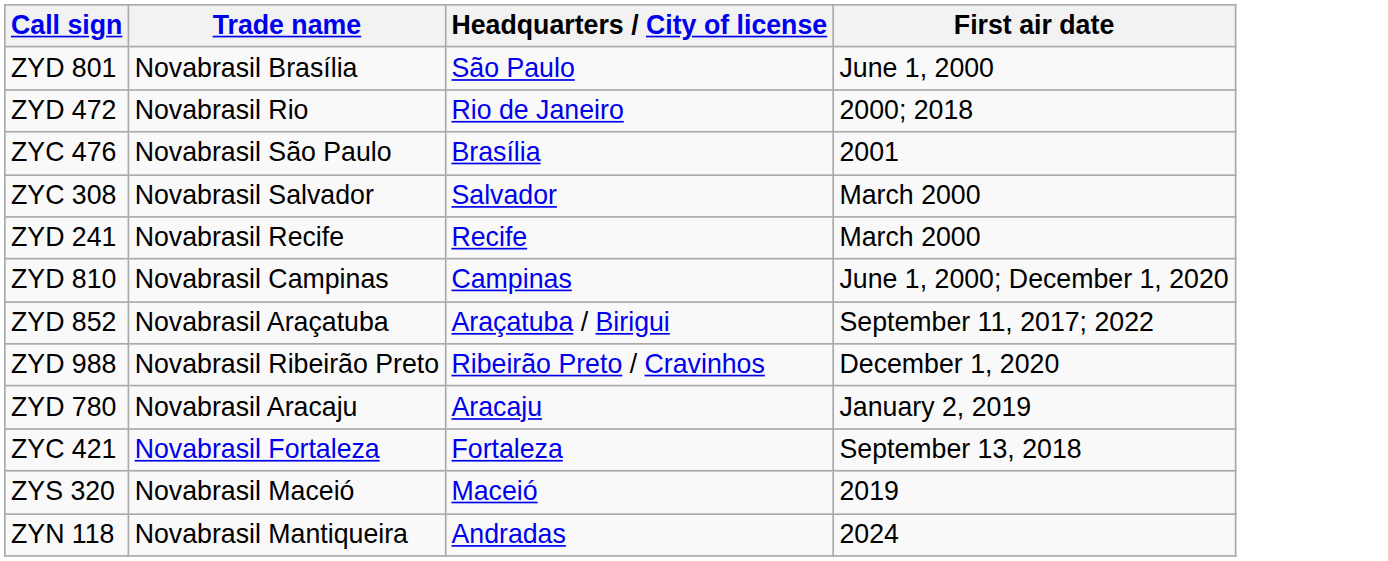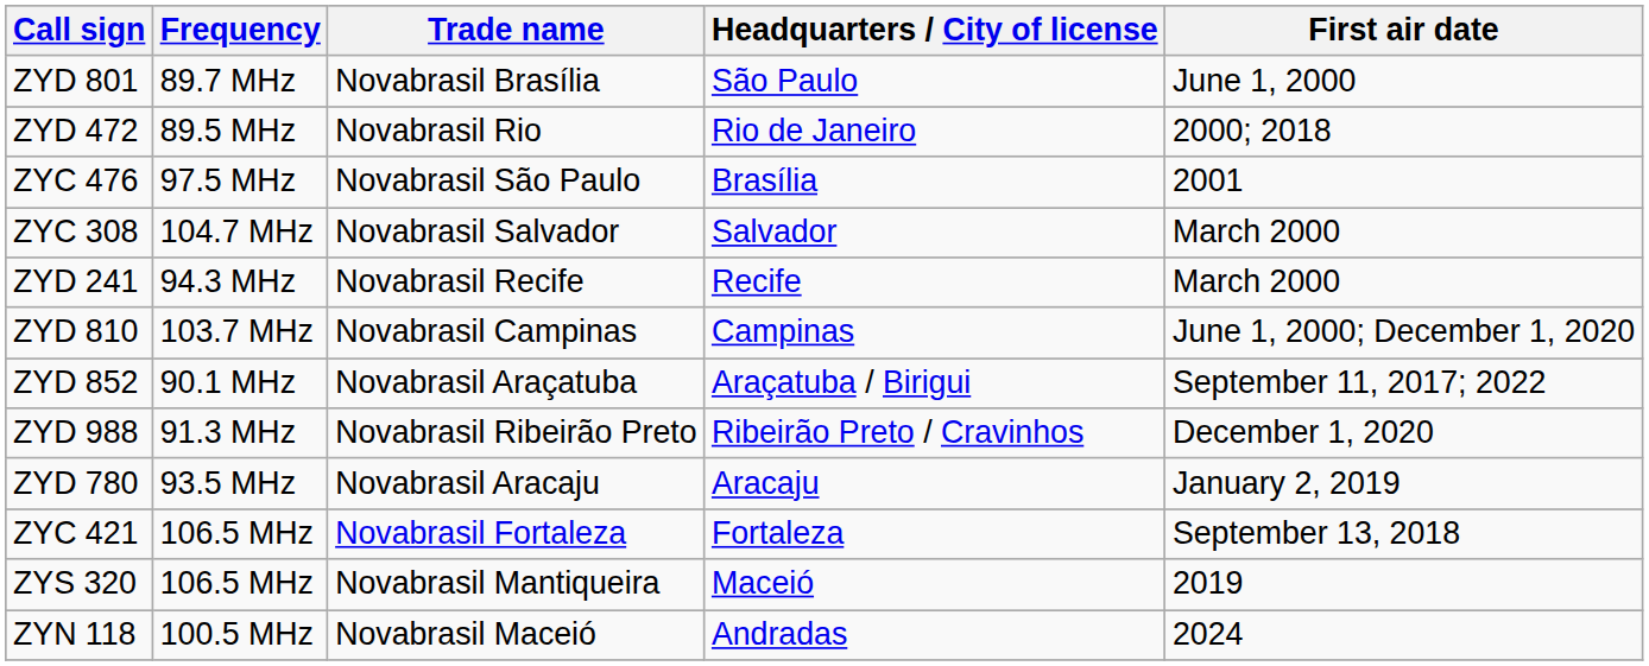+ column: Frequency | 89.7 MHz | 89.5 MHz | 97.5 MHz | 104.7 MHz | 94.3 MHz | 103.7 MHz | 90.1 MHz | 91.3 MHz | 93.5 MHz | 106.5 MHz | 106.5 MHz | 100.5 MHz
ZYS 320 | Trade name: Novabrasil Maceió -> Novabrasil Mantiqueira
ZYN 118 | Trade name: Novabrasil Mantiqueira -> Novabrasil Maceió
